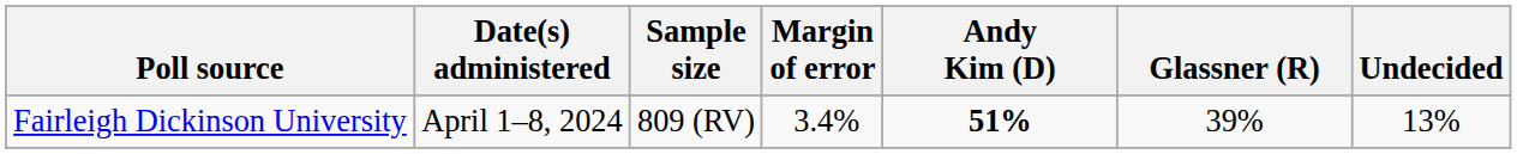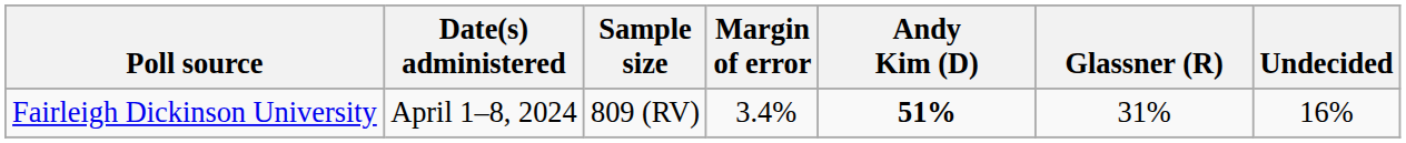Fairleigh Dickinson University | Glassner (R): 39% -> 31%
Fairleigh Dickinson University | Undecided: 13% -> 16%
